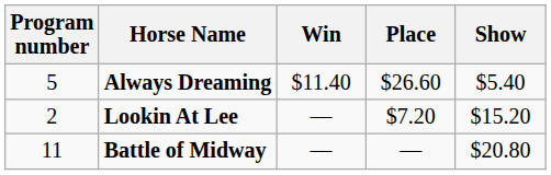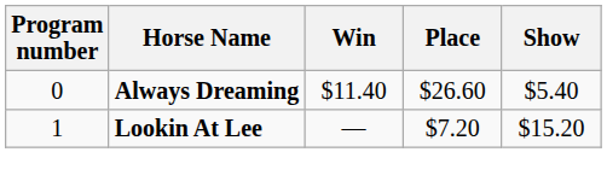Always Dreaming | Program number: 5 -> 0
Lookin At Lee | Program number: 2 -> 1
- row: 11 | Battle of Midway | — | — | $20.80
